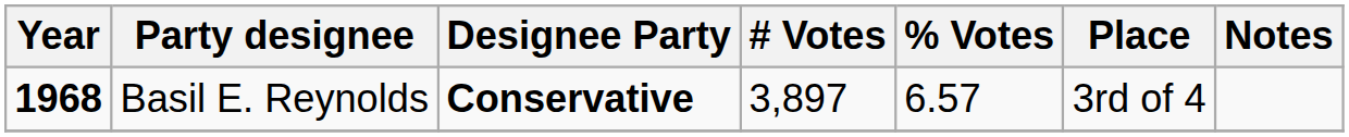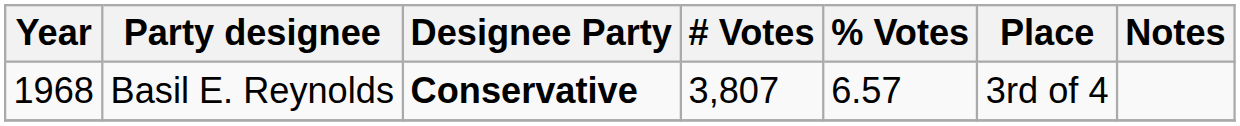Basil E. Reynolds | Year: bold -> normal
Basil E. Reynolds | # Votes: 3,897 -> 3,807
